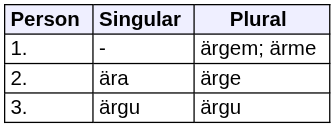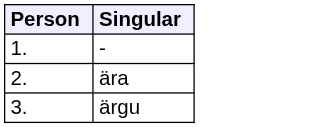- column: Plural | ärgem; ärme | ärge | ärgu
